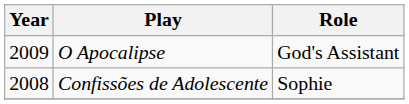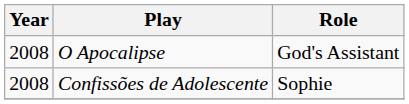O Apocalipse | Year: 2009 -> 2008
